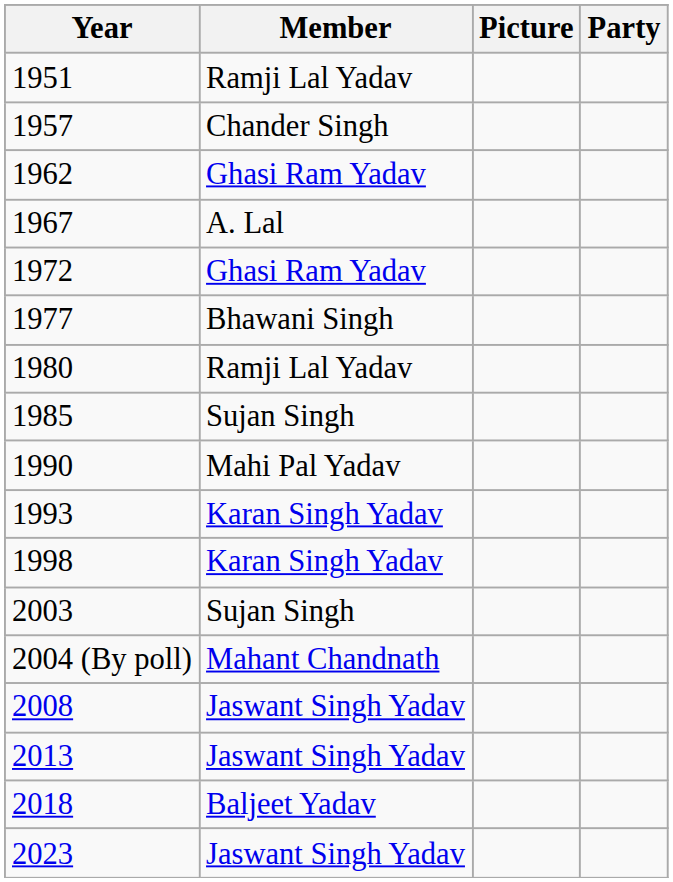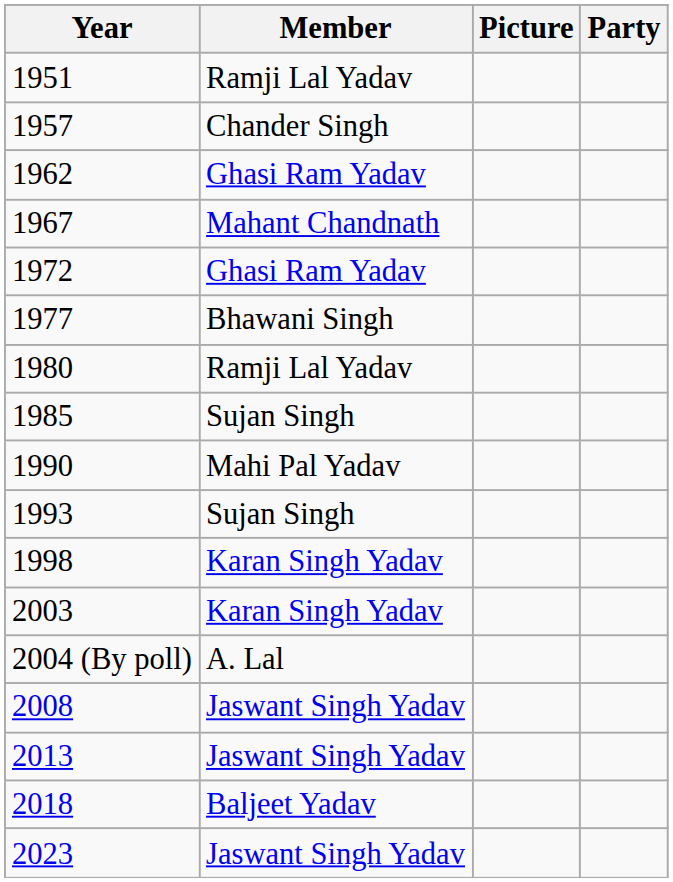1967 | Member: A. Lal -> Mahant Chandnath
1993 | Member: Karan Singh Yadav -> Sujan Singh
2003 | Member: Sujan Singh -> Karan Singh Yadav
2004 (By poll) | Member: Mahant Chandnath -> A. Lal
